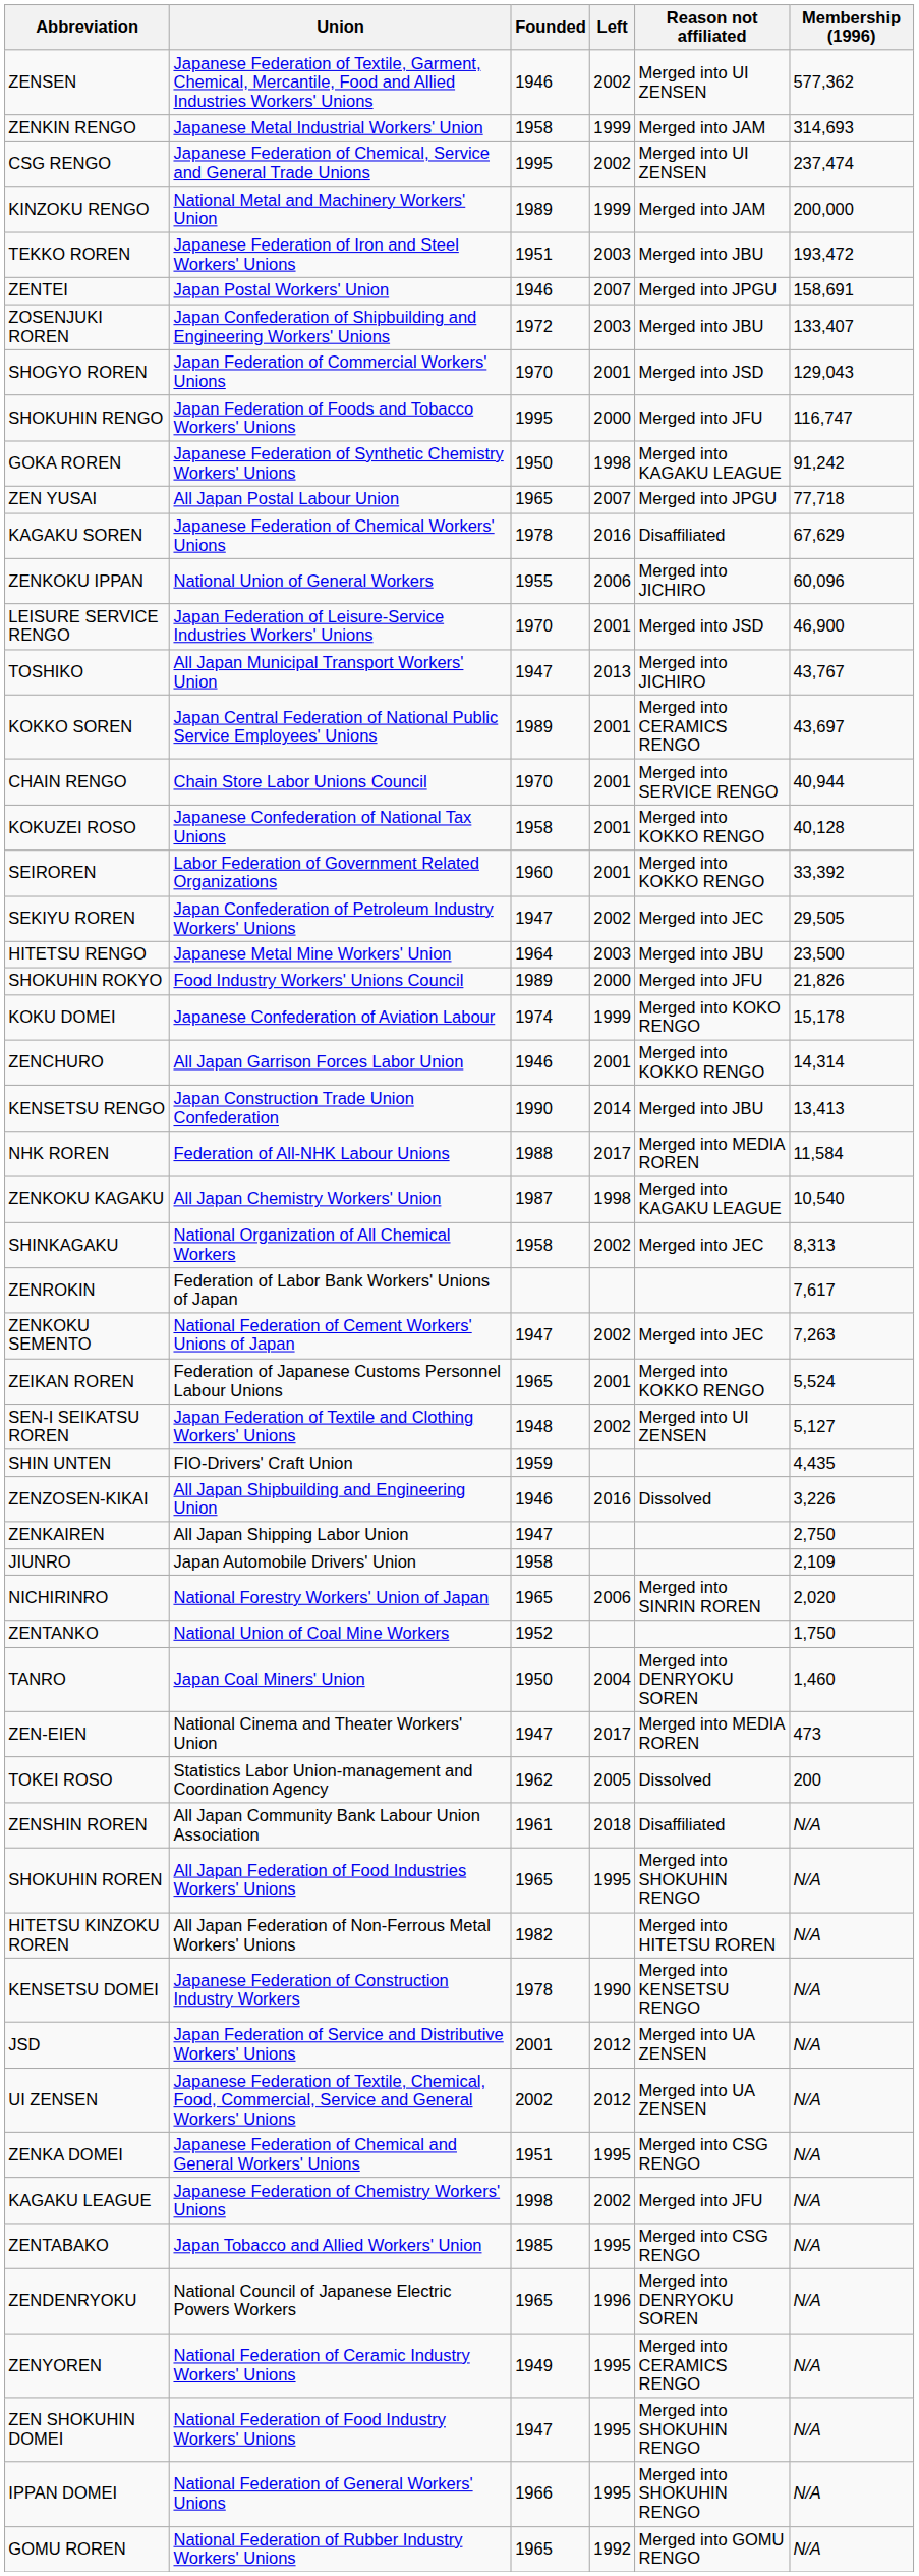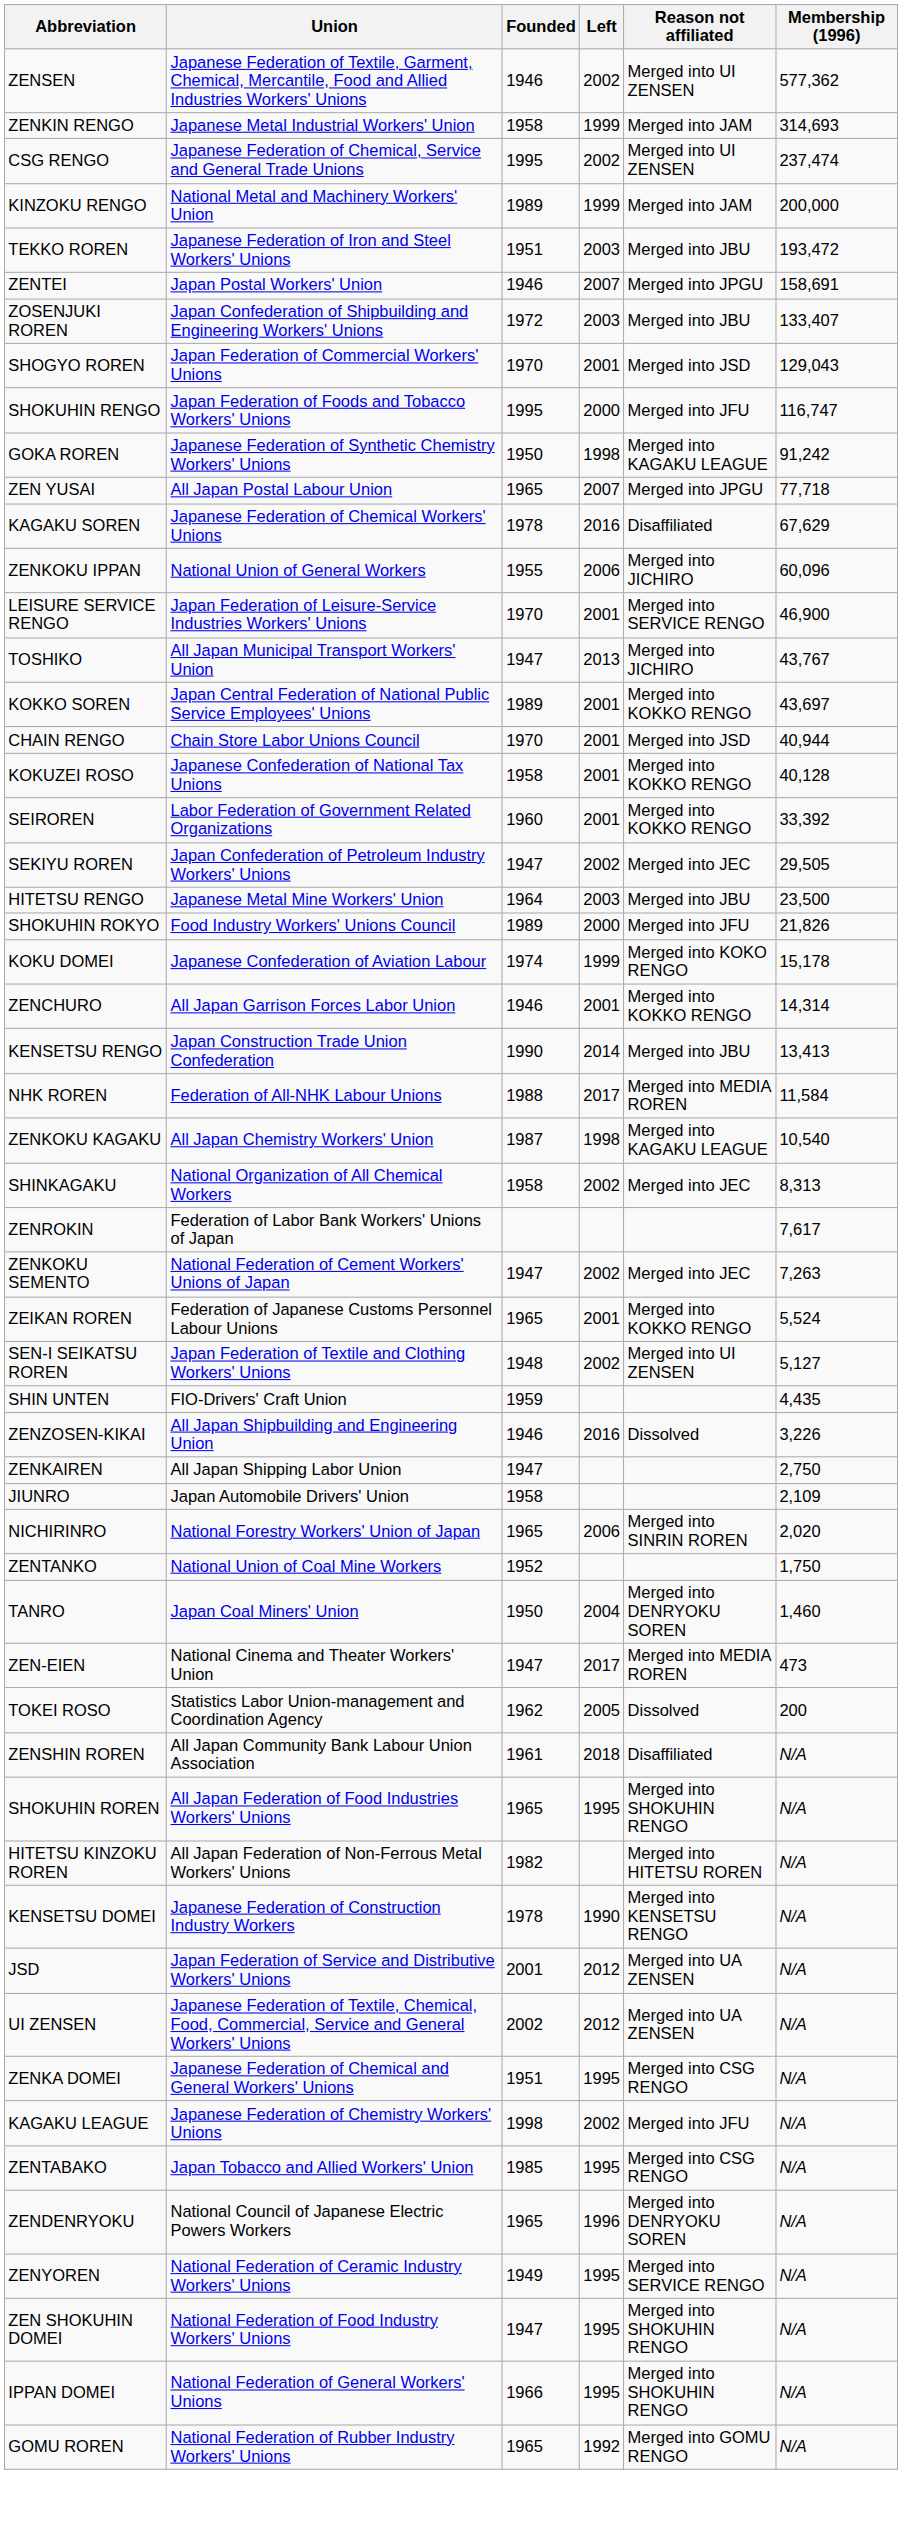LEISURE SERVICE RENGO | Reason not affiliated: Merged into JSD -> Merged into SERVICE RENGO
KOKKO SOREN | Reason not affiliated: Merged into CERAMICS RENGO -> Merged into KOKKO RENGO
CHAIN RENGO | Reason not affiliated: Merged into SERVICE RENGO -> Merged into JSD
ZENYOREN | Reason not affiliated: Merged into CERAMICS RENGO -> Merged into SERVICE RENGO
